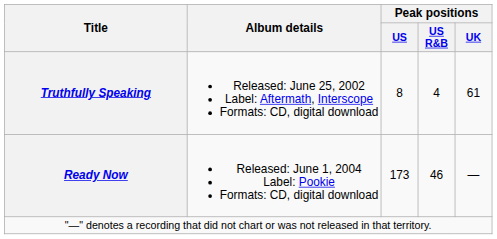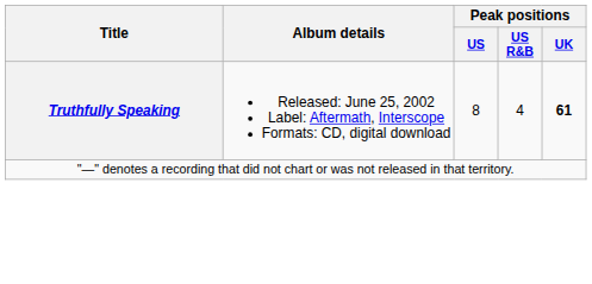Truthfully Speaking | Peak positions / UK: normal -> bold
- row: Ready Now | Released: June 1, 2004 Label: Pookie Formats: CD, digital download | 173 | 46 | —
